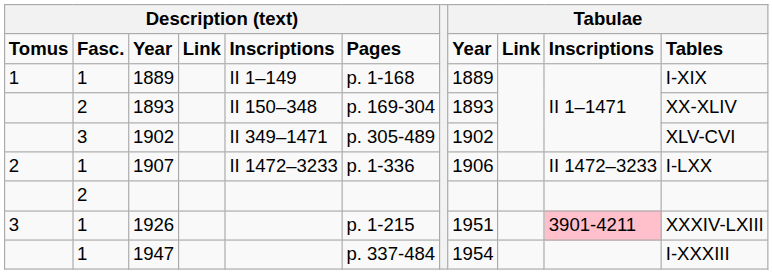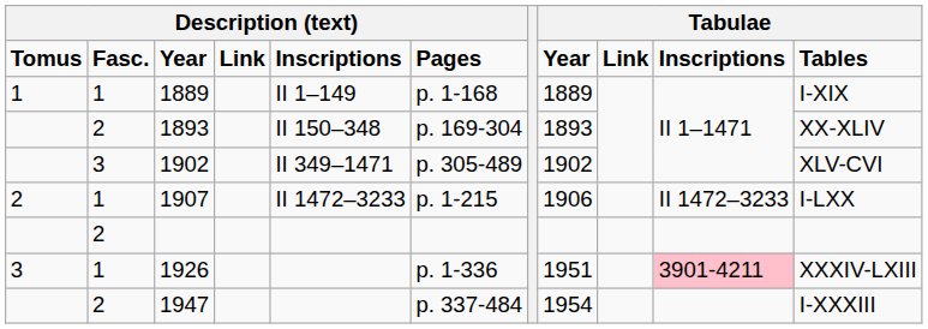1907 | column 6: p. 1-336 -> p. 1-215
1926 | column 6: p. 1-215 -> p. 1-336
1947 | column 2: 1 -> 2
